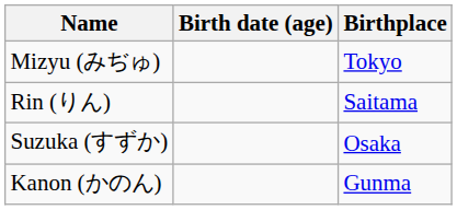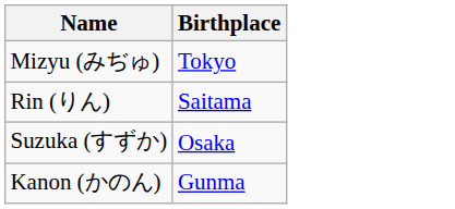- column: Birth date (age)
